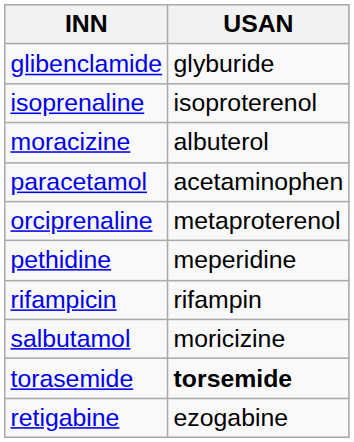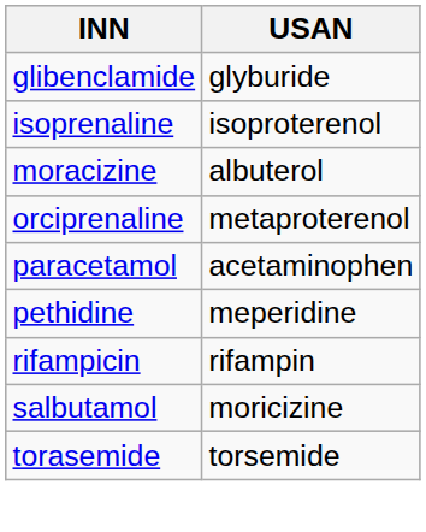rows swapped: orciprenaline <-> paracetamol
torasemide | USAN: bold -> normal
- row: retigabine | ezogabine
